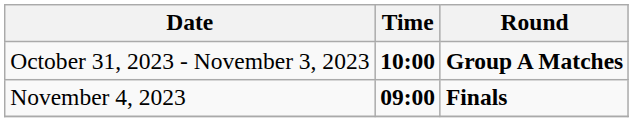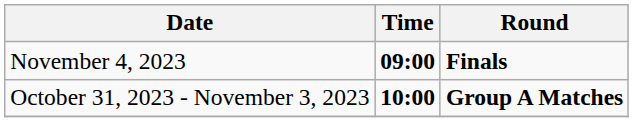rows swapped: October 31, 2023 - November 3, 2023 <-> November 4, 2023
